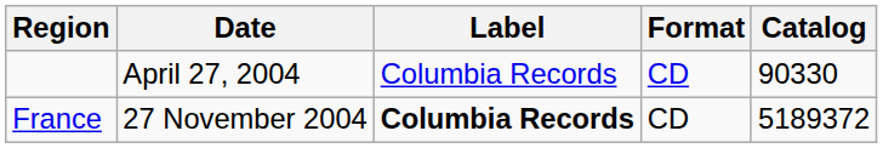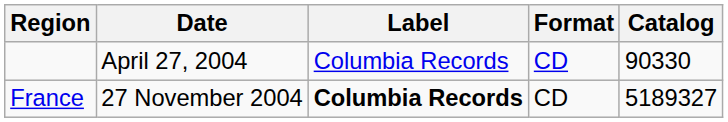France | Catalog: 5189372 -> 5189327
